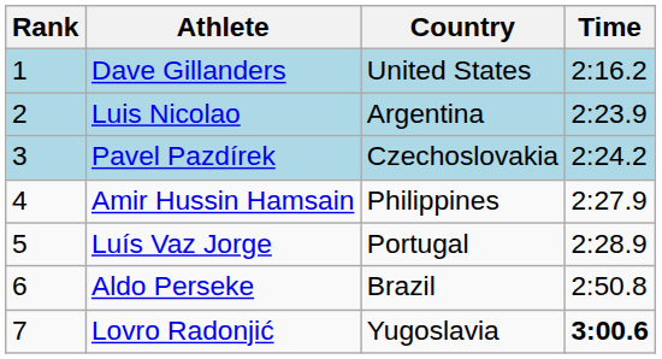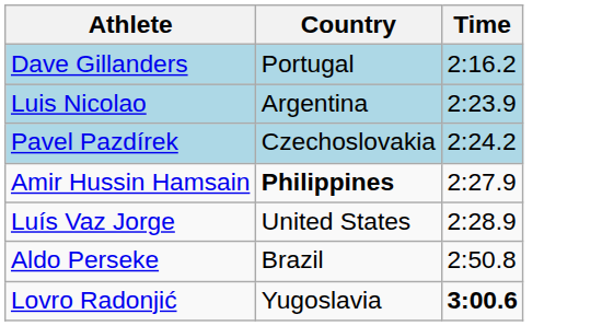- column: Rank | 1 | 2 | 3 | 4 | 5 | 6 | 7
Dave Gillanders | Country: United States -> Portugal
Amir Hussin Hamsain | Country: normal -> bold
Luís Vaz Jorge | Country: Portugal -> United States
